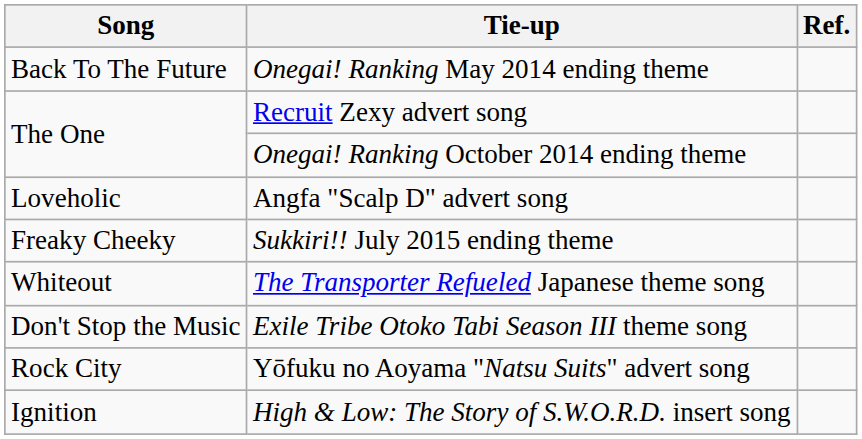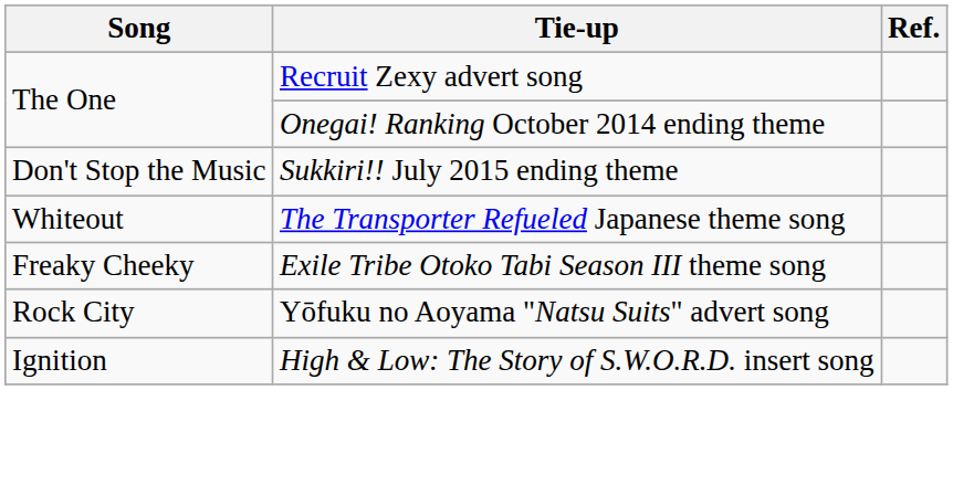- row: Back To The Future | Onegai! Ranking May 2014 ending theme
- row: Loveholic | Angfa "Scalp D" advert song
Sukkiri!! July 2015 ending theme | Song: Freaky Cheeky -> Don't Stop the Music
Exile Tribe Otoko Tabi Season III theme song | Song: Don't Stop the Music -> Freaky Cheeky
